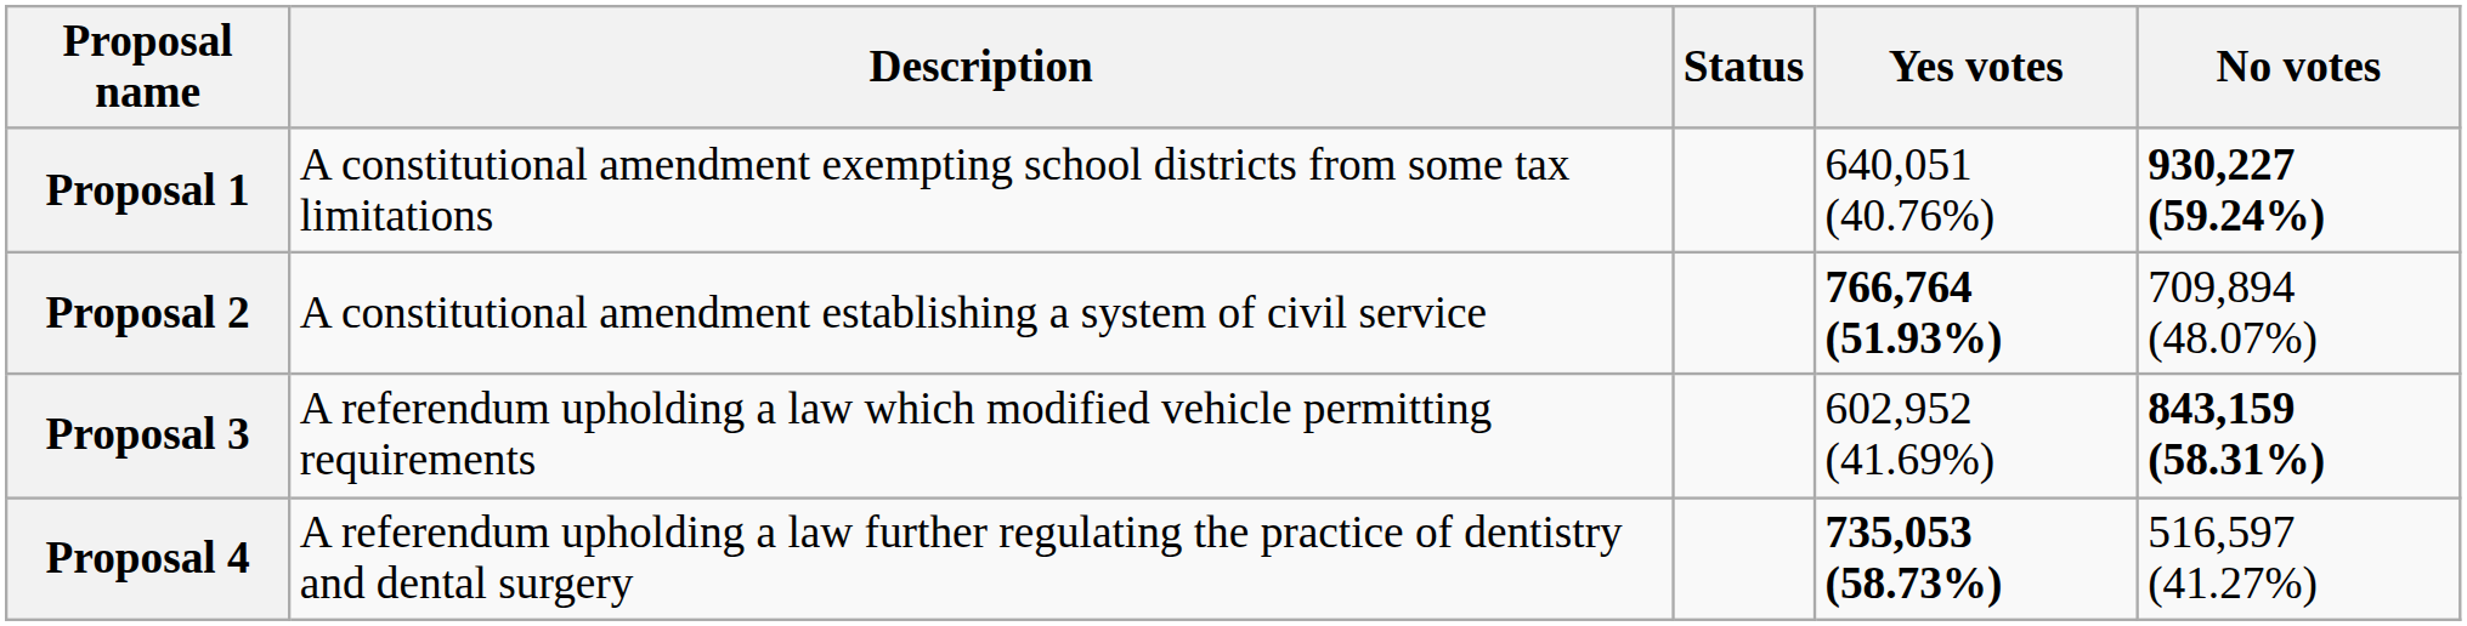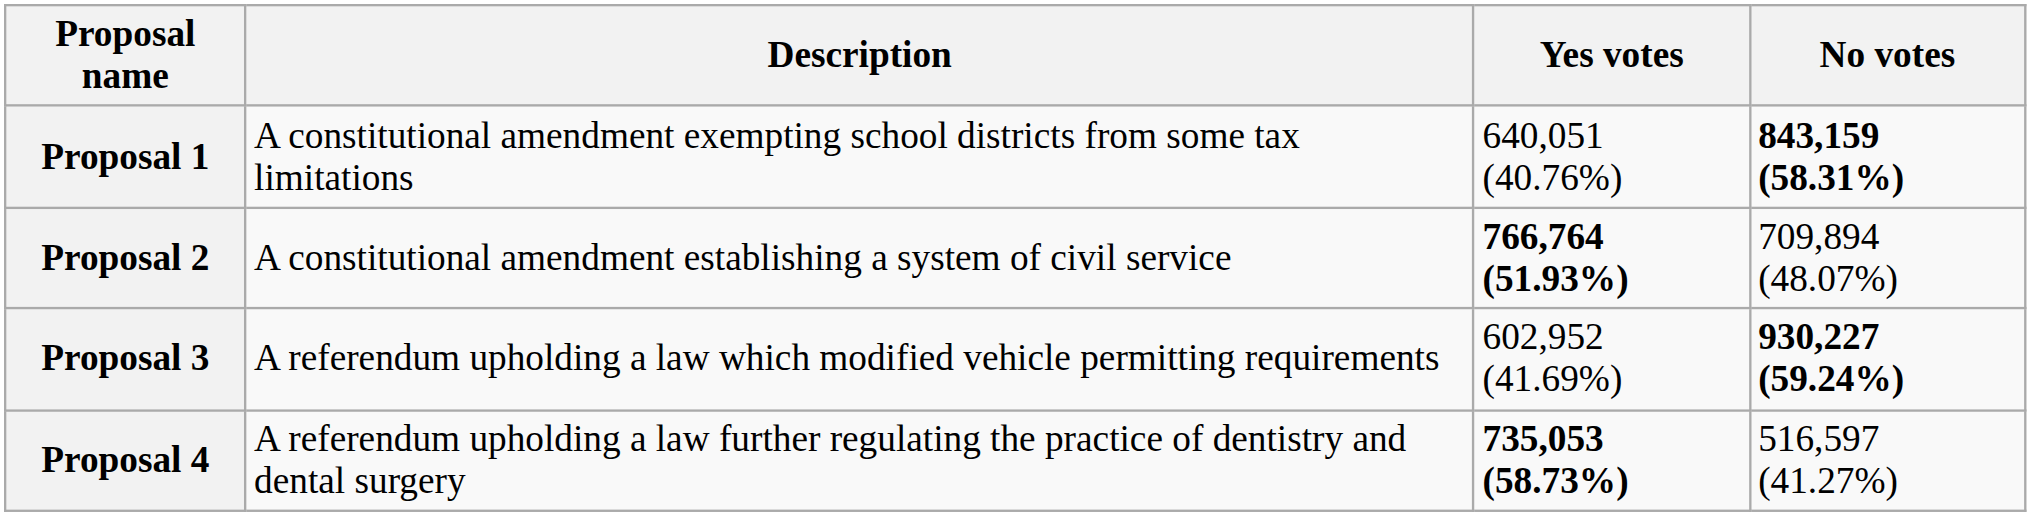- column: Status
Proposal 1 | No votes: 930,227 (59.24%) -> 843,159 (58.31%)
Proposal 3 | No votes: 843,159 (58.31%) -> 930,227 (59.24%)
